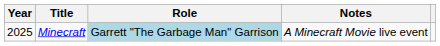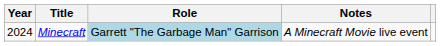Minecraft | Year: 2025 -> 2024
